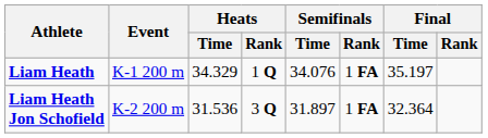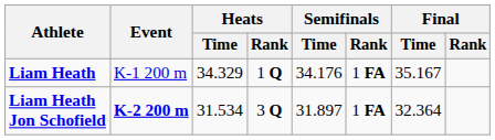Liam Heath | Semifinals / Time: 34.076 -> 34.176
Liam Heath | Final / Time: 35.197 -> 35.167
Liam Heath Jon Schofield | Event: normal -> bold
Liam Heath Jon Schofield | Heats / Time: 31.536 -> 31.534
